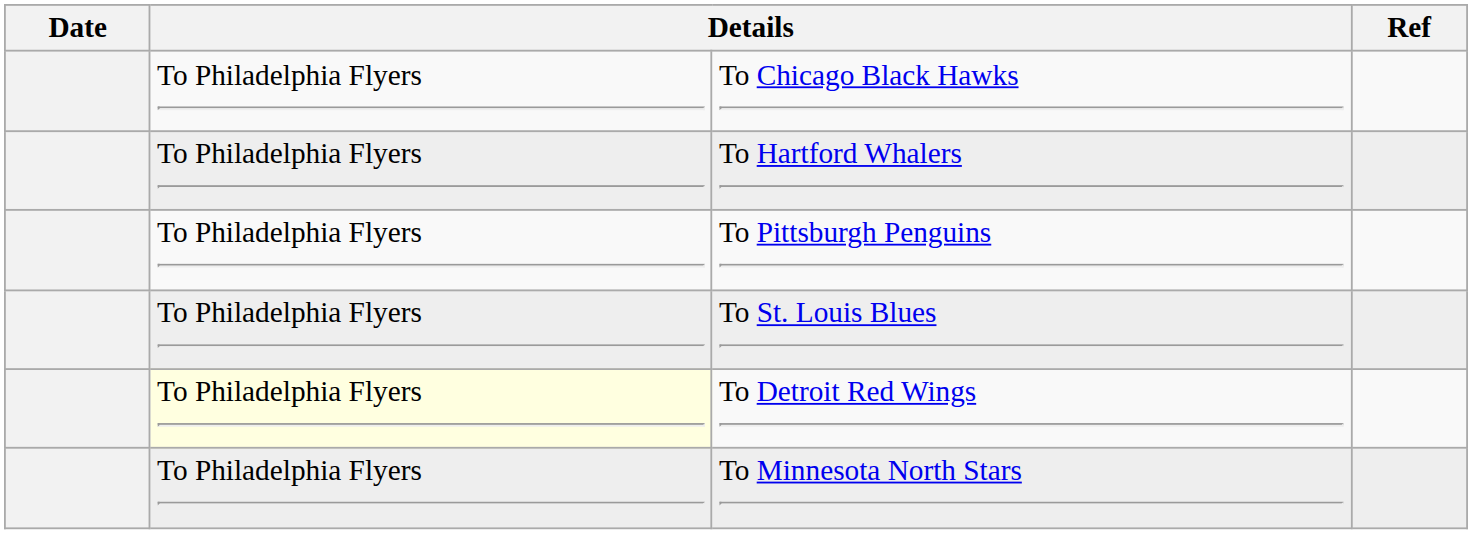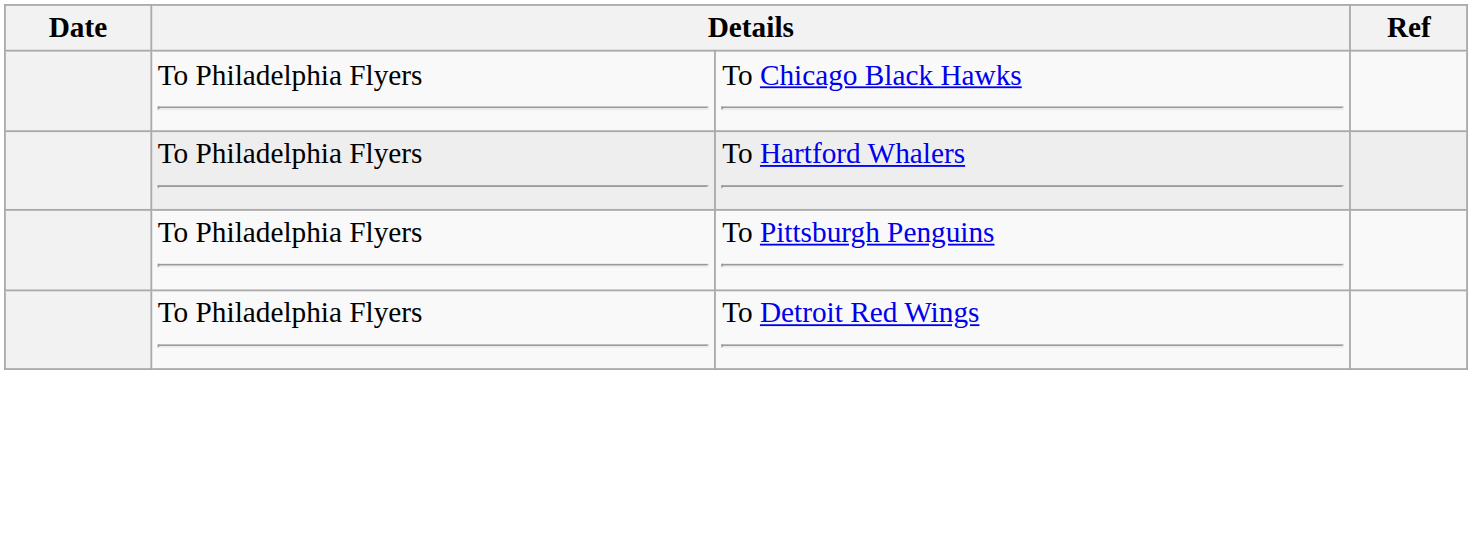- row: To Philadelphia Flyers | To St. Louis Blues
To Detroit Red Wings | column 2: lightyellow background -> no background
- row: To Philadelphia Flyers | To Minnesota North Stars
